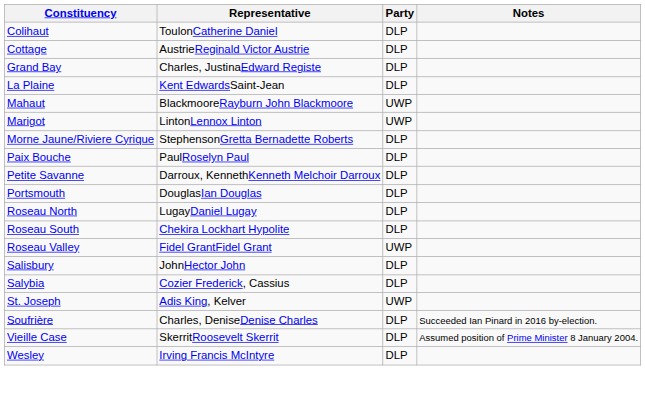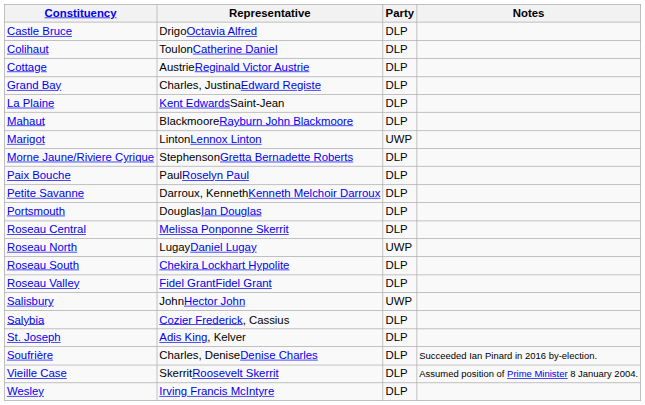+ row: Castle Bruce | DrigoOctavia Alfred | DLP
Mahaut | Party: UWP -> DLP
+ row: Roseau Central | Melissa Ponponne Skerrit | DLP
Roseau North | Party: DLP -> UWP
Roseau Valley | Party: UWP -> DLP
Salisbury | Party: DLP -> UWP
St. Joseph | Party: UWP -> DLP
